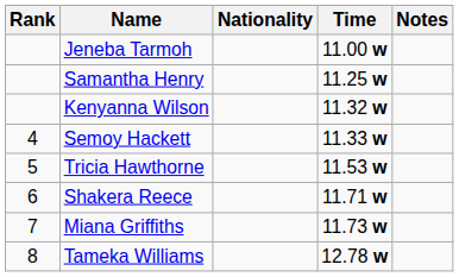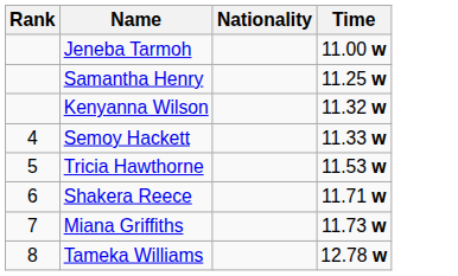- column: Notes
